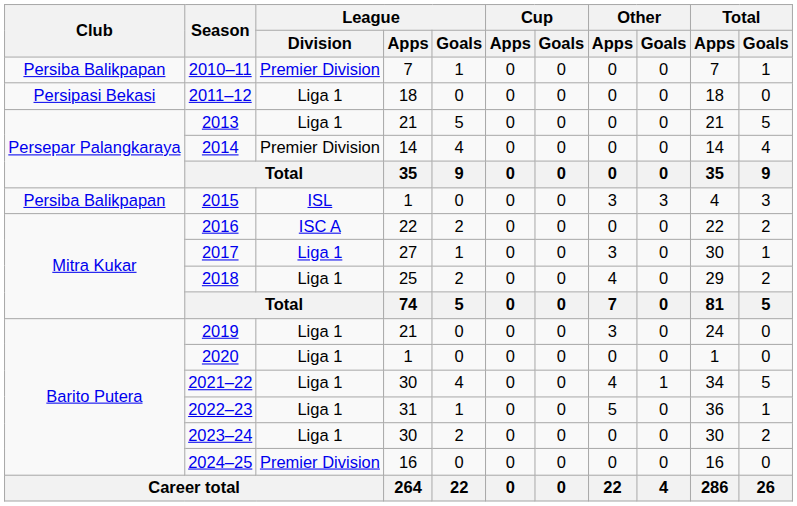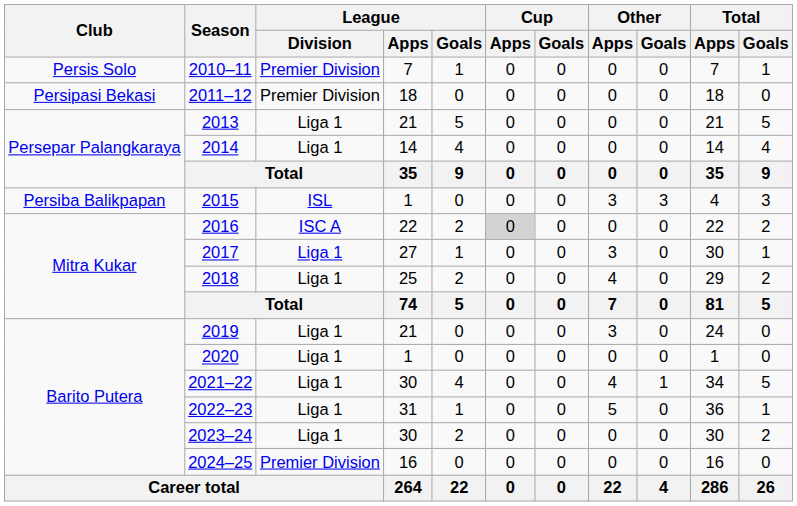2010–11 | Club: Persiba Balikpapan -> Persis Solo
2011–12 | League / Division: Liga 1 -> Premier Division
2014 | League / Division: Premier Division -> Liga 1
2016 | Cup / Apps: no background -> lightgrey background
